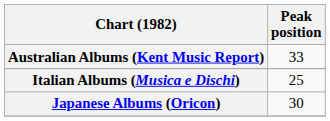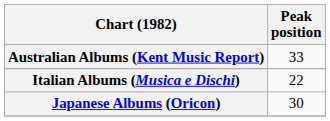Italian Albums (Musica e Dischi) | Peak position: 25 -> 22
